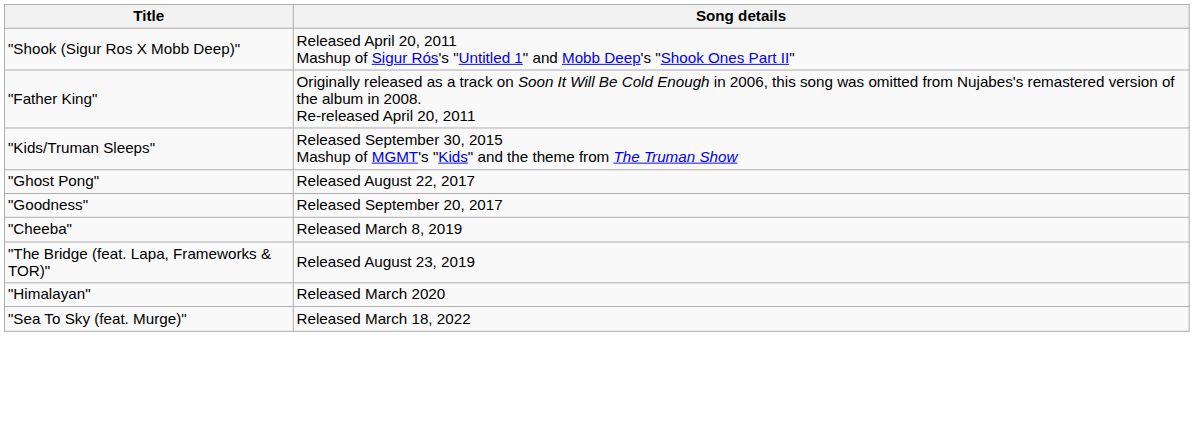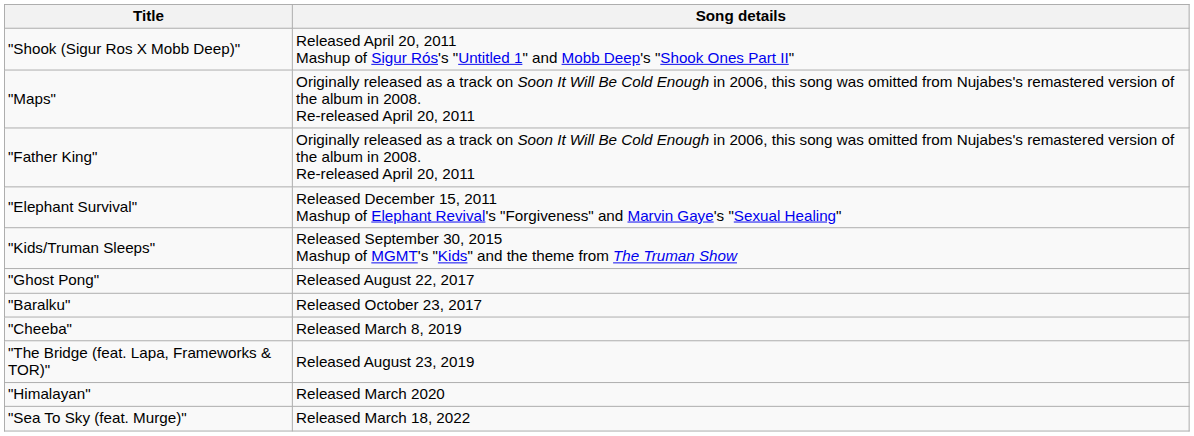+ row: "Maps" | Originally released as a track on Soon It Will Be Cold Enough in 2006, this song was omitted from Nujabes's remastered version of the album in 2008. Re-released April 20, 2011
+ row: "Elephant Survival" | Released December 15, 2011 Mashup of Elephant Revival's "Forgiveness" and Marvin Gaye's "Sexual Healing"
- row: "Goodness" | Released September 20, 2017
+ row: "Baralku" | Released October 23, 2017
